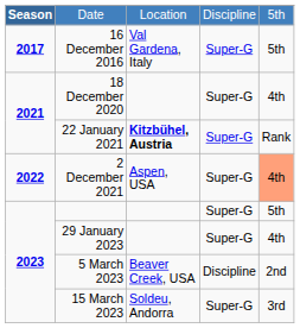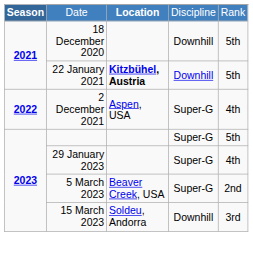Date | column 3: normal -> bold
Date | column 5: 5th -> Rank
- row: 2017 | 16 December 2016 | Val Gardena, Italy | Super-G | 5th
18 December 2020 | column 4: Super-G -> Downhill
18 December 2020 | column 5: 4th -> 5th
22 January 2021 | column 4: Super-G -> Downhill
22 January 2021 | column 5: Rank -> 5th
2 December 2021 | column 5: lightsalmon background -> no background
5 March 2023 | column 4: Discipline -> Super-G
15 March 2023 | column 4: Super-G -> Downhill
